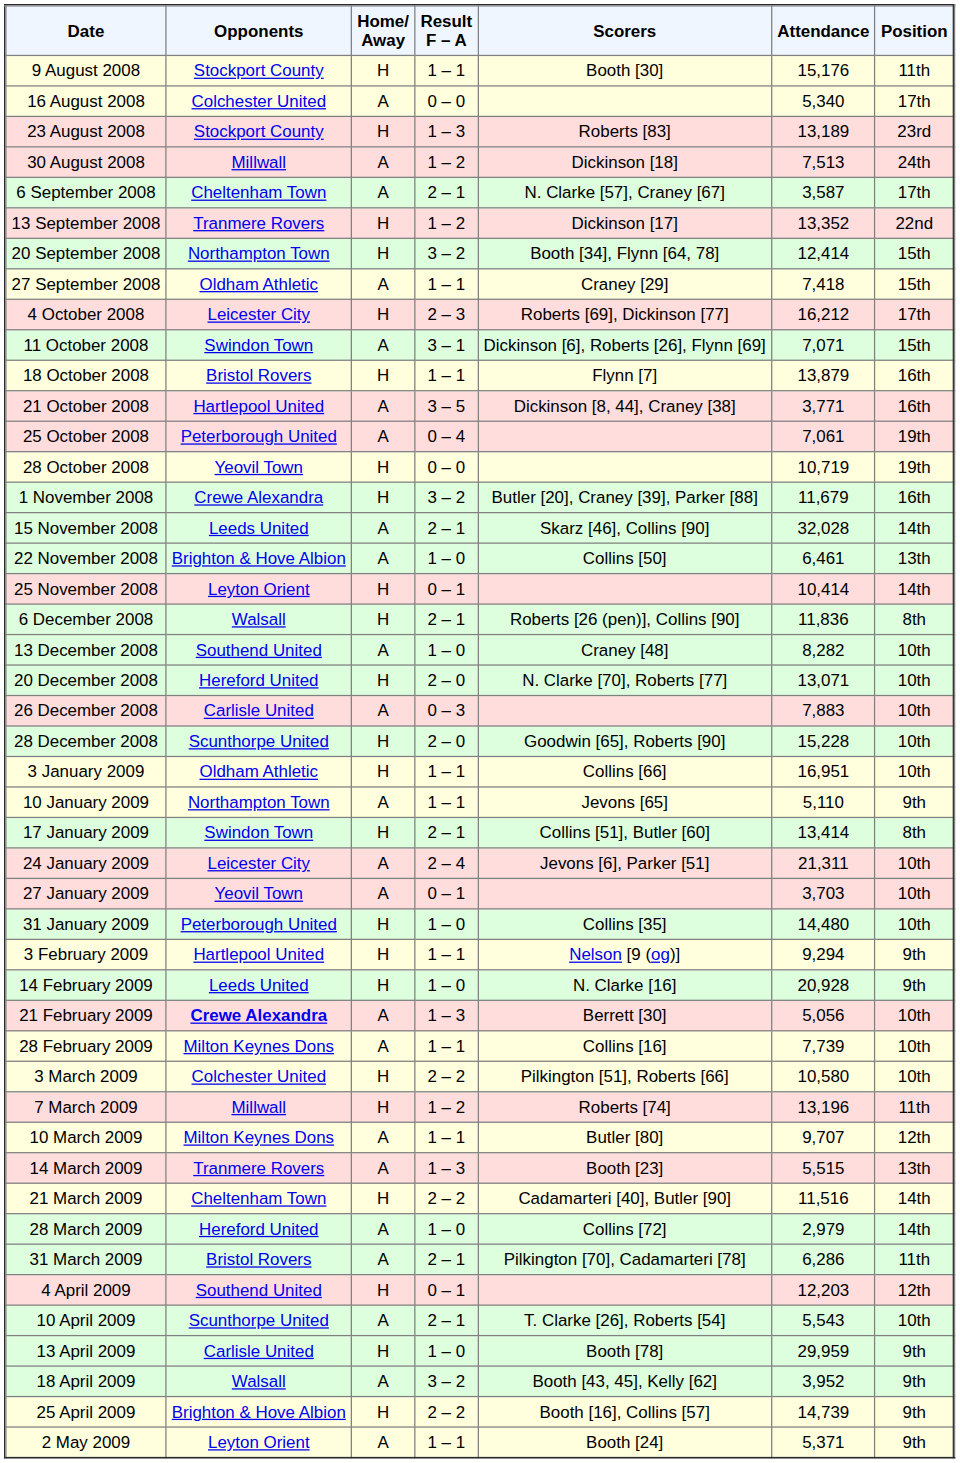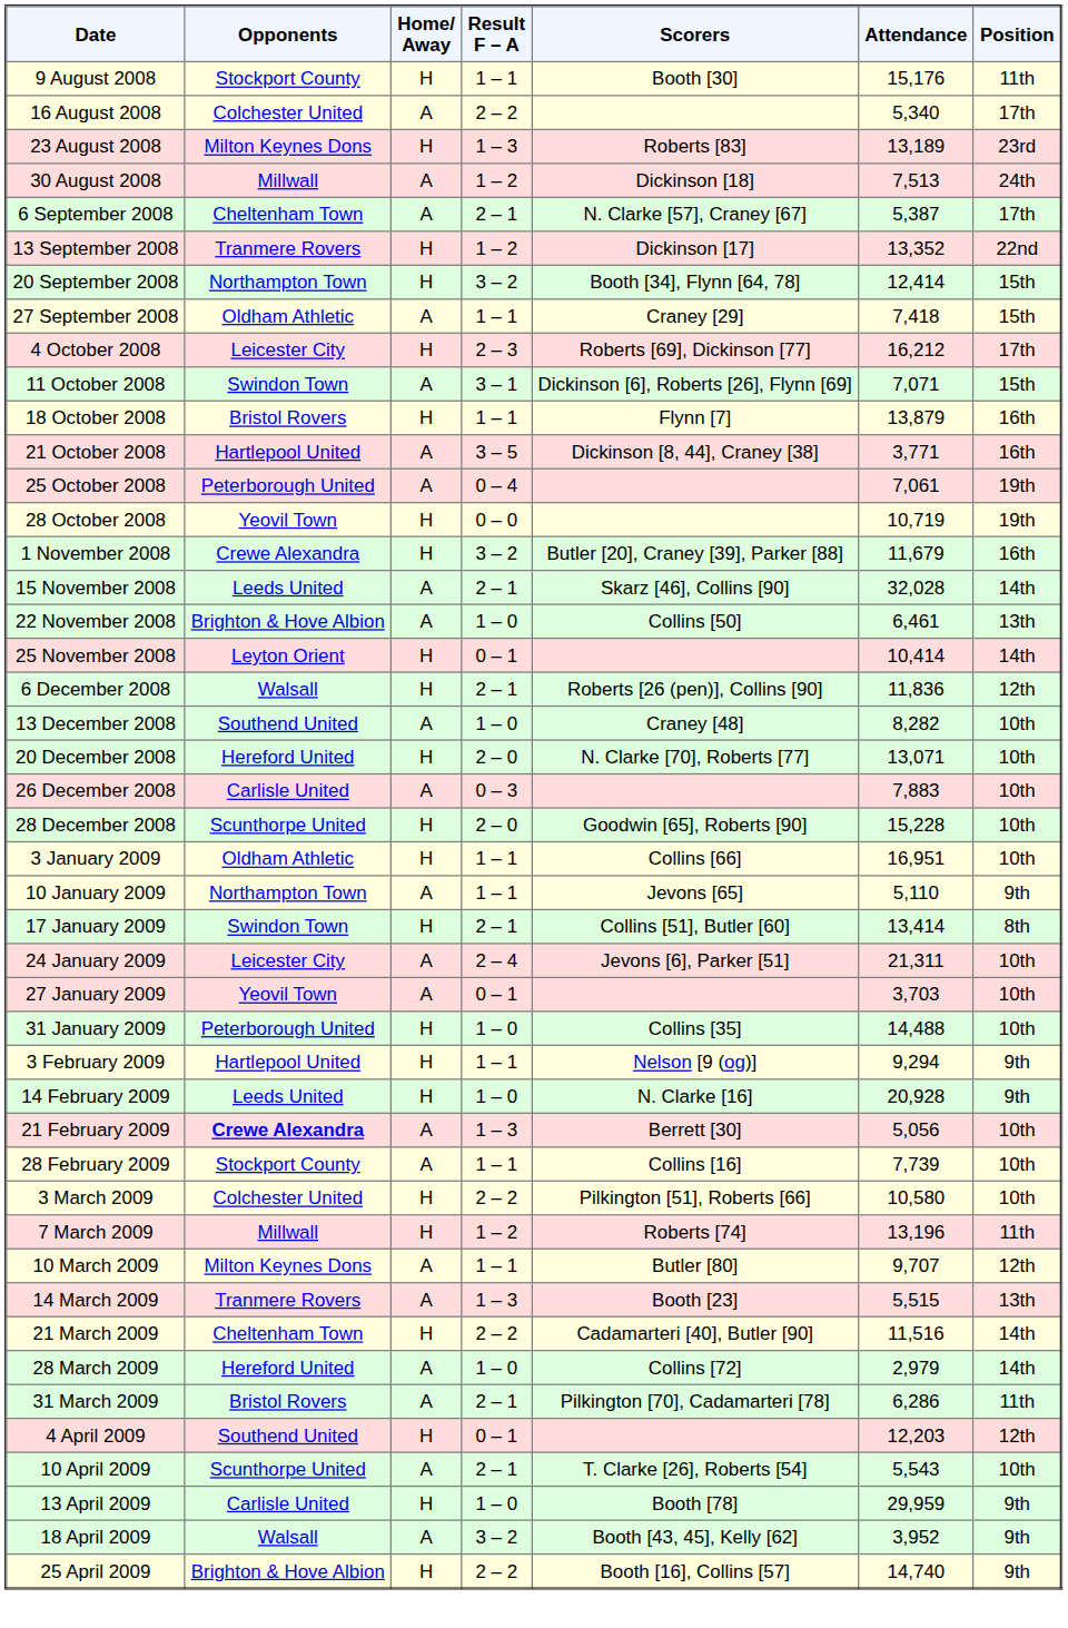16 August 2008 | Result F – A: 0 – 0 -> 2 – 2
23 August 2008 | Opponents: Stockport County -> Milton Keynes Dons
6 September 2008 | Attendance: 3,587 -> 5,387
6 December 2008 | Position: 8th -> 12th
31 January 2009 | Attendance: 14,480 -> 14,488
28 February 2009 | Opponents: Milton Keynes Dons -> Stockport County
25 April 2009 | Attendance: 14,739 -> 14,740
- row: 2 May 2009 | Leyton Orient | A | 1 – 1 | Booth [24] | 5,371 | 9th
